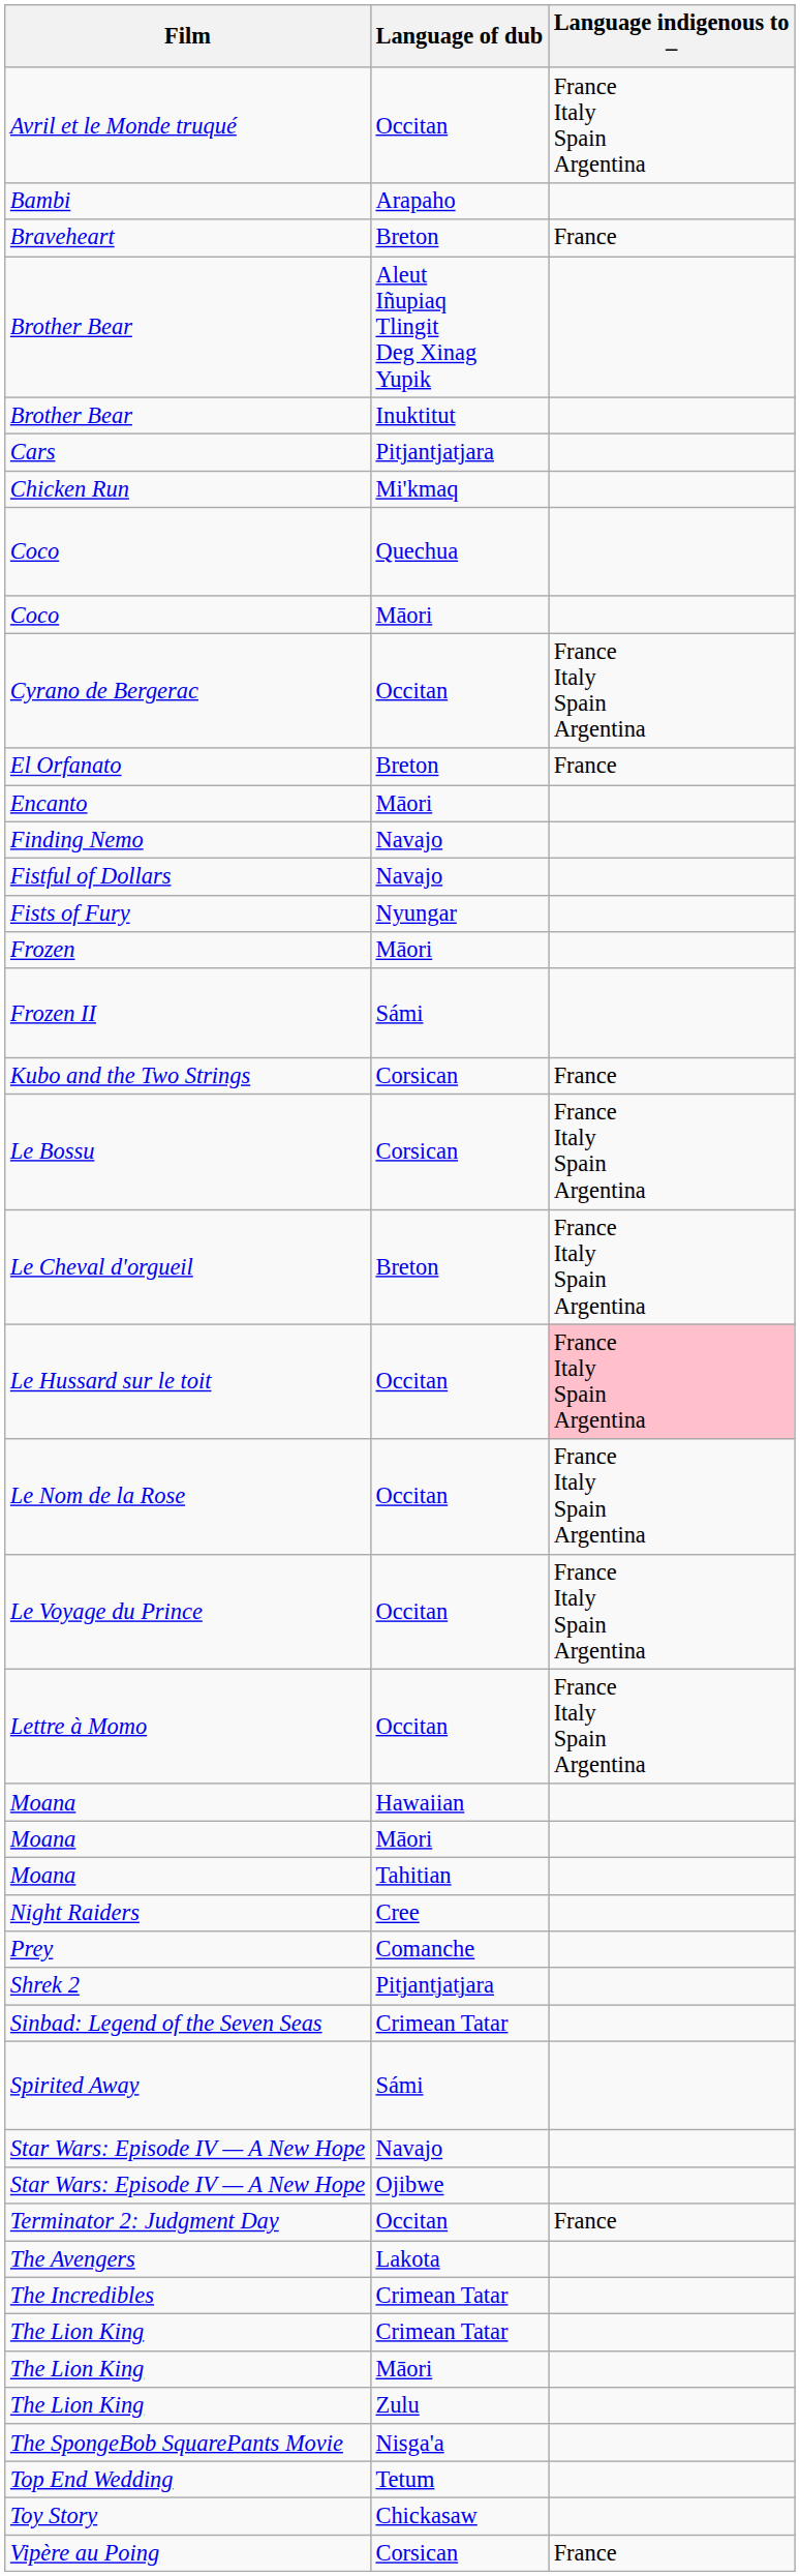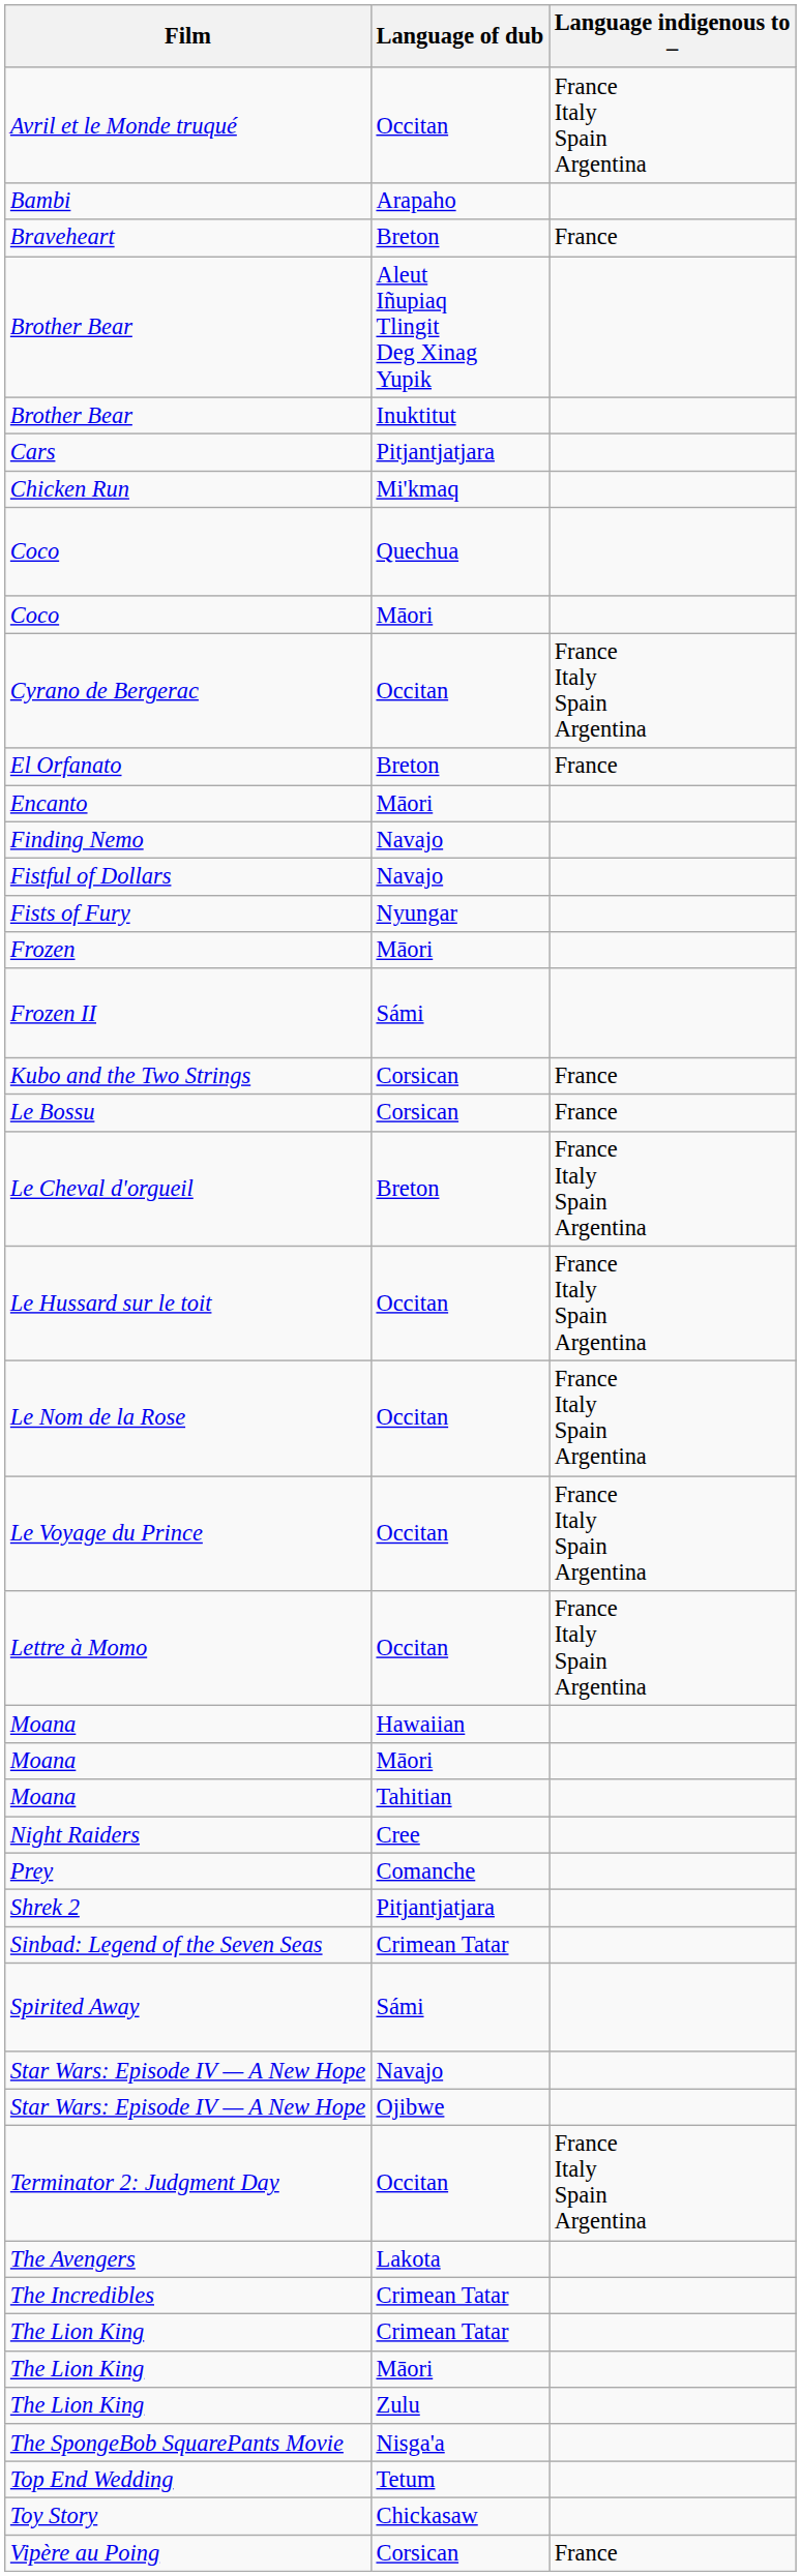Le Bossu | Language indigenous to –: France Italy Spain Argentina -> France
Le Hussard sur le toit | Language indigenous to –: pink background -> no background
Terminator 2: Judgment Day | Language indigenous to –: France -> France Italy Spain Argentina
